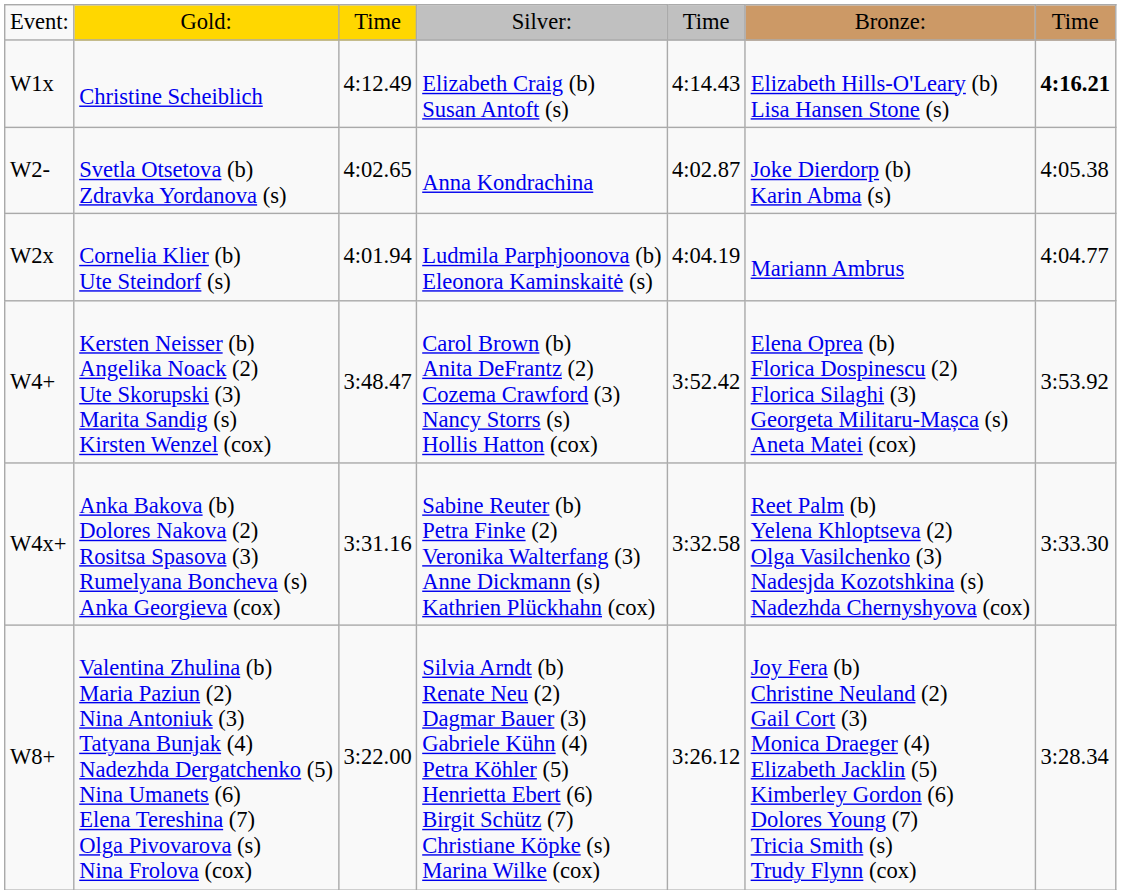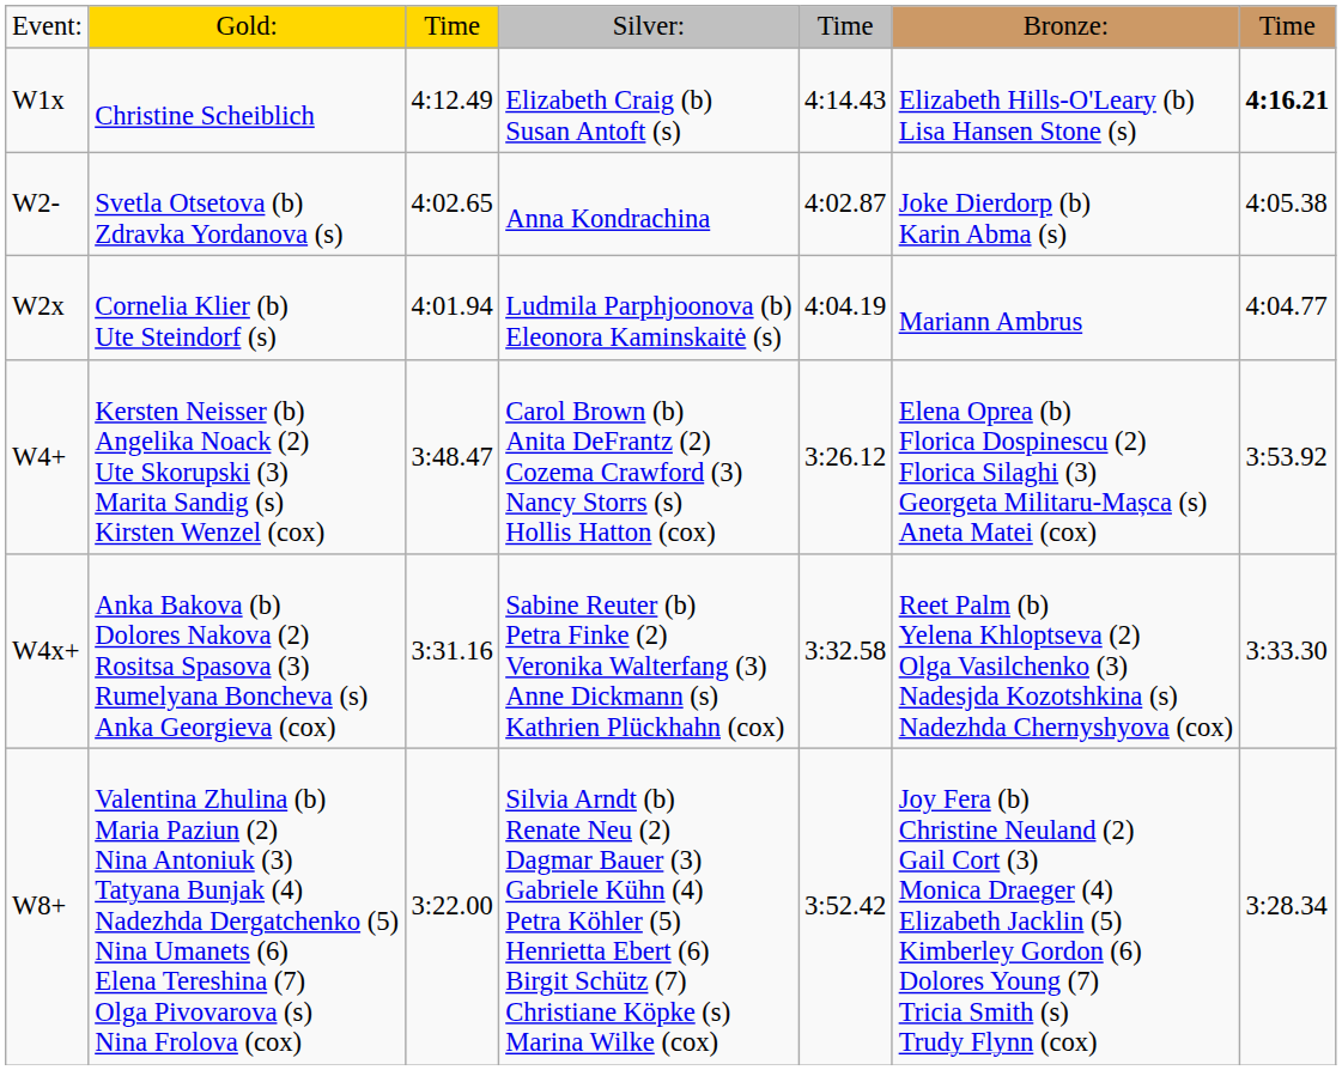W4+ | column 5: 3:52.42 -> 3:26.12
W8+ | column 5: 3:26.12 -> 3:52.42
